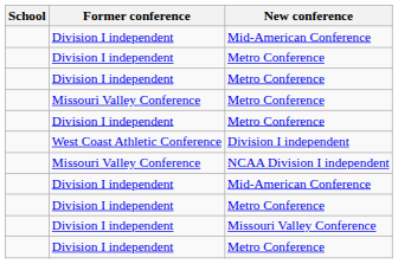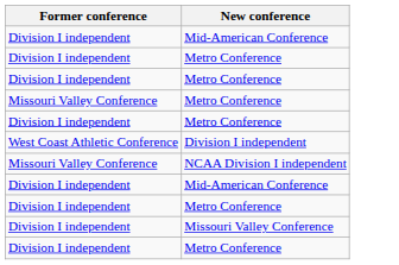- column: School
